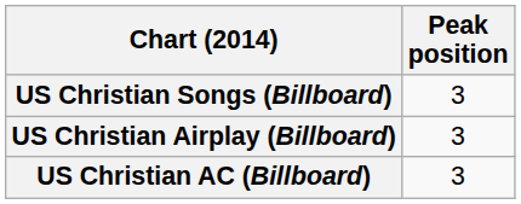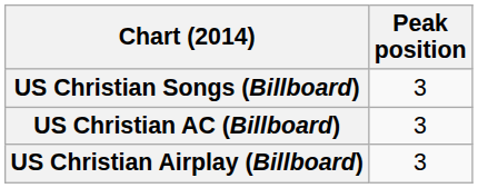rows swapped: US Christian Airplay (Billboard) <-> US Christian AC (Billboard)
